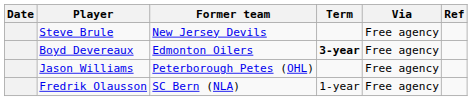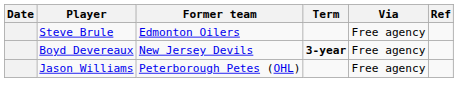Steve Brule | Former team: New Jersey Devils -> Edmonton Oilers
Boyd Devereaux | Former team: Edmonton Oilers -> New Jersey Devils
- row: Fredrik Olausson | SC Bern (NLA) | 1-year | Free agency
